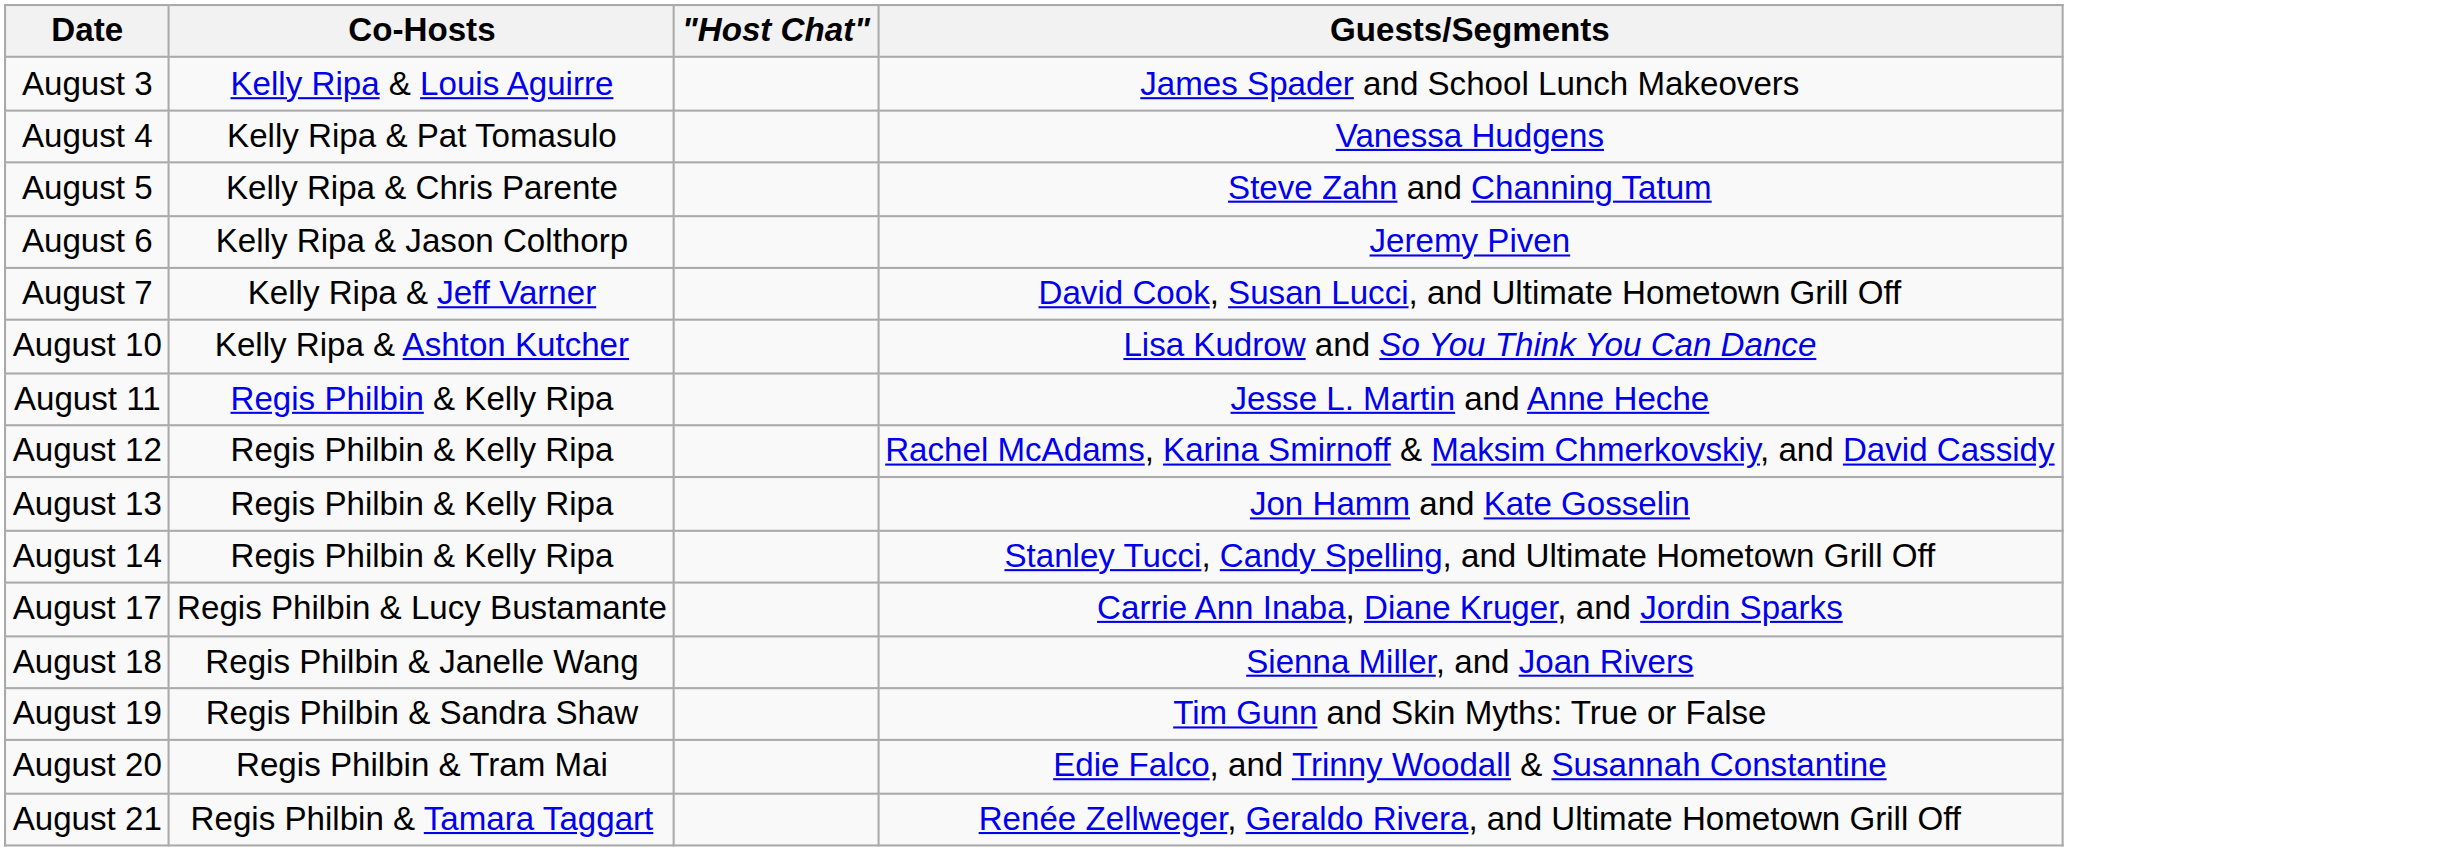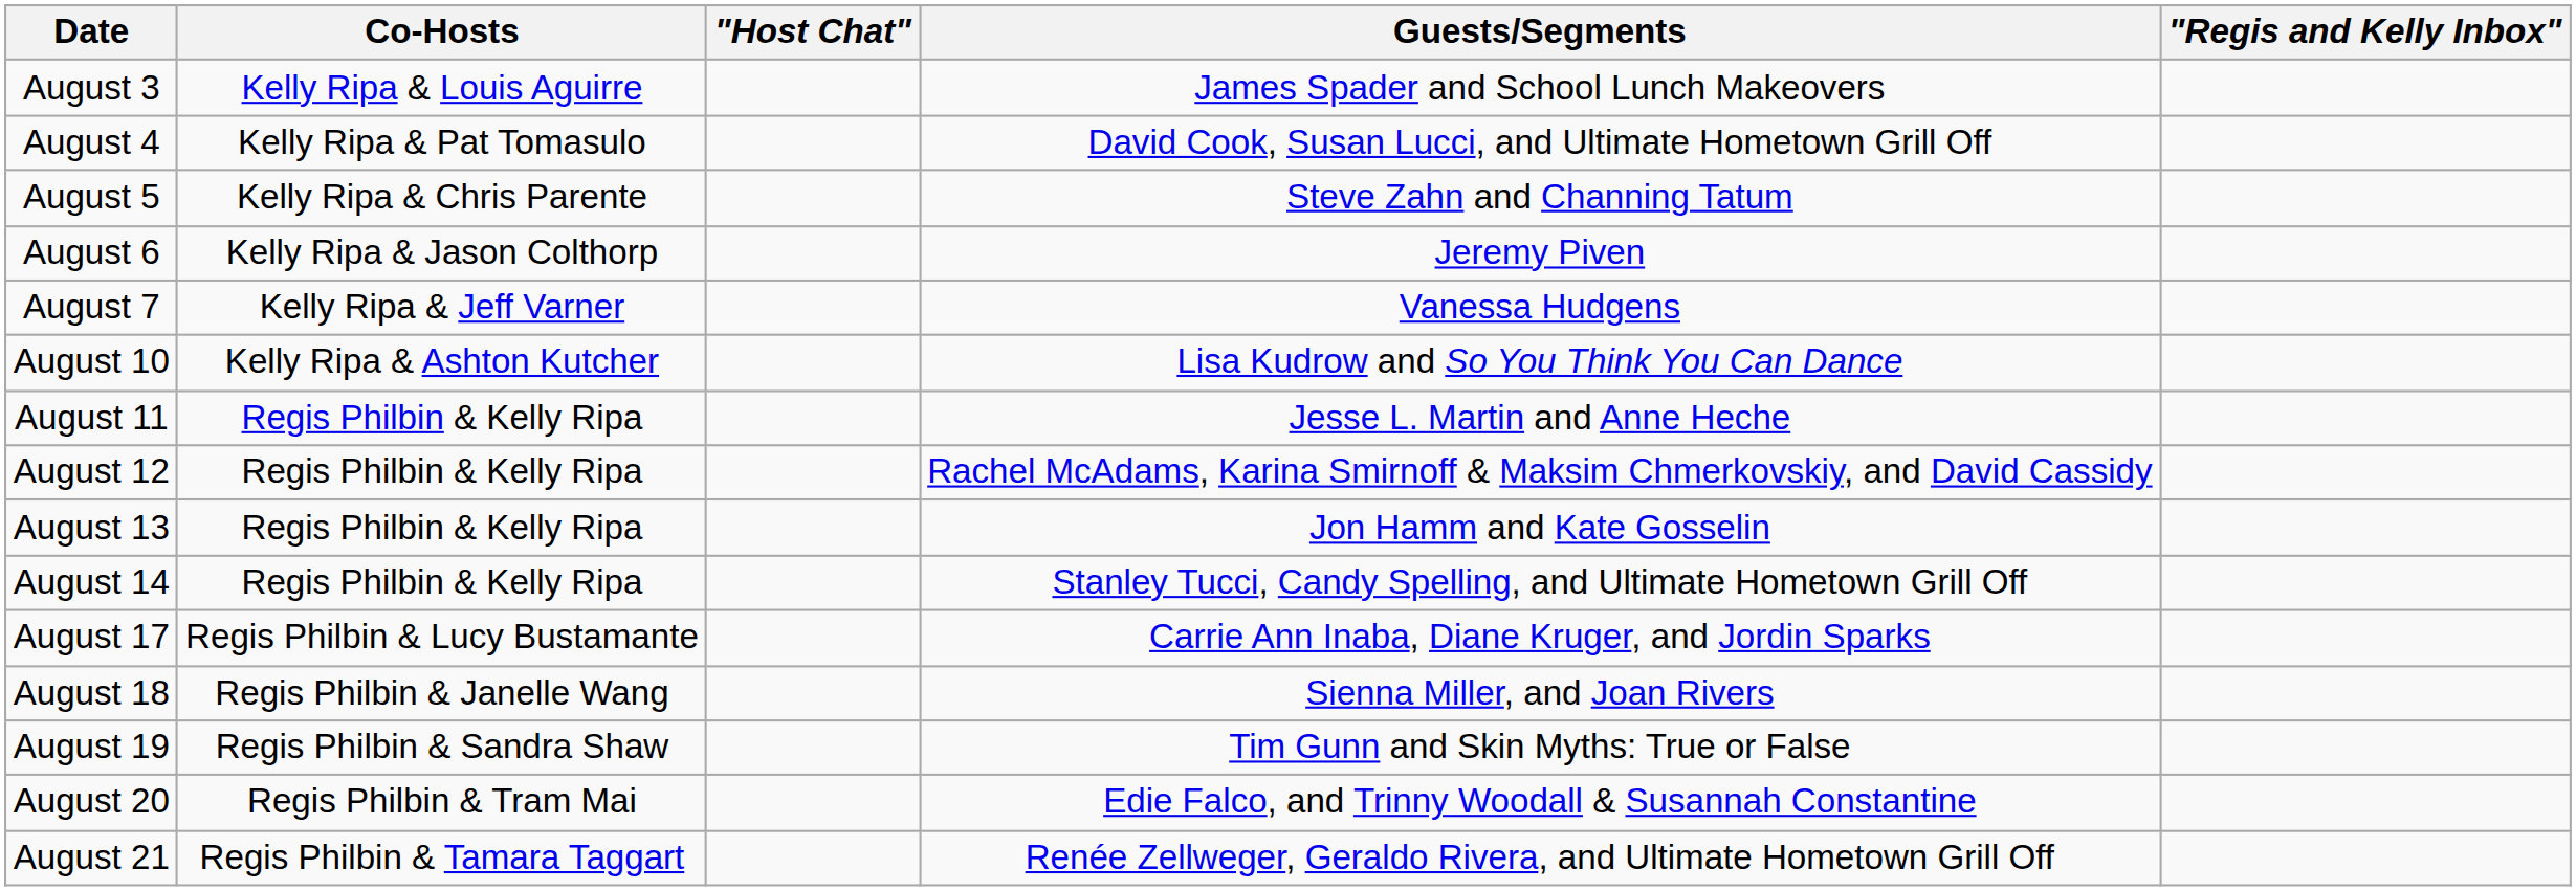+ column: "Regis and Kelly Inbox"
August 4 | Guests/Segments: Vanessa Hudgens -> David Cook, Susan Lucci, and Ultimate Hometown Grill Off
August 7 | Guests/Segments: David Cook, Susan Lucci, and Ultimate Hometown Grill Off -> Vanessa Hudgens
